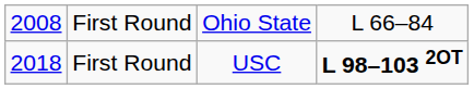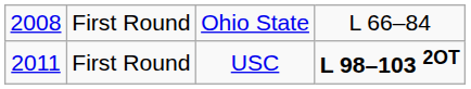First Round / USC | column 1: 2018 -> 2011
